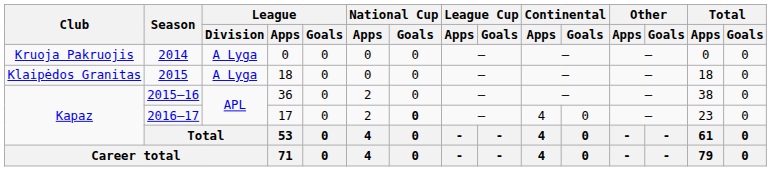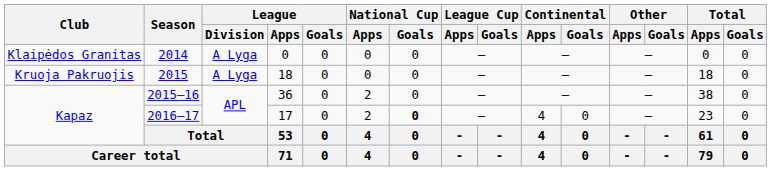2014 | Club: Kruoja Pakruojis -> Klaipėdos Granitas
2015 | Club: Klaipėdos Granitas -> Kruoja Pakruojis
